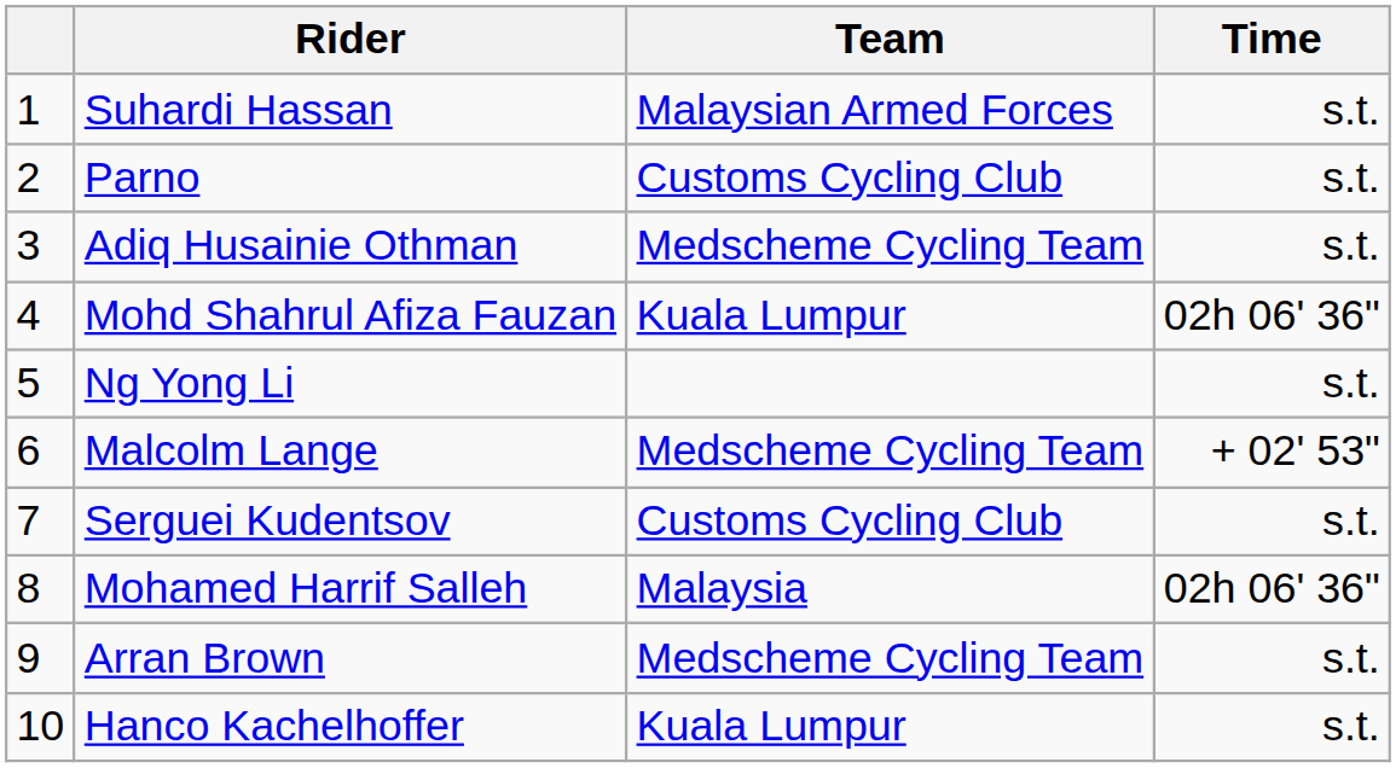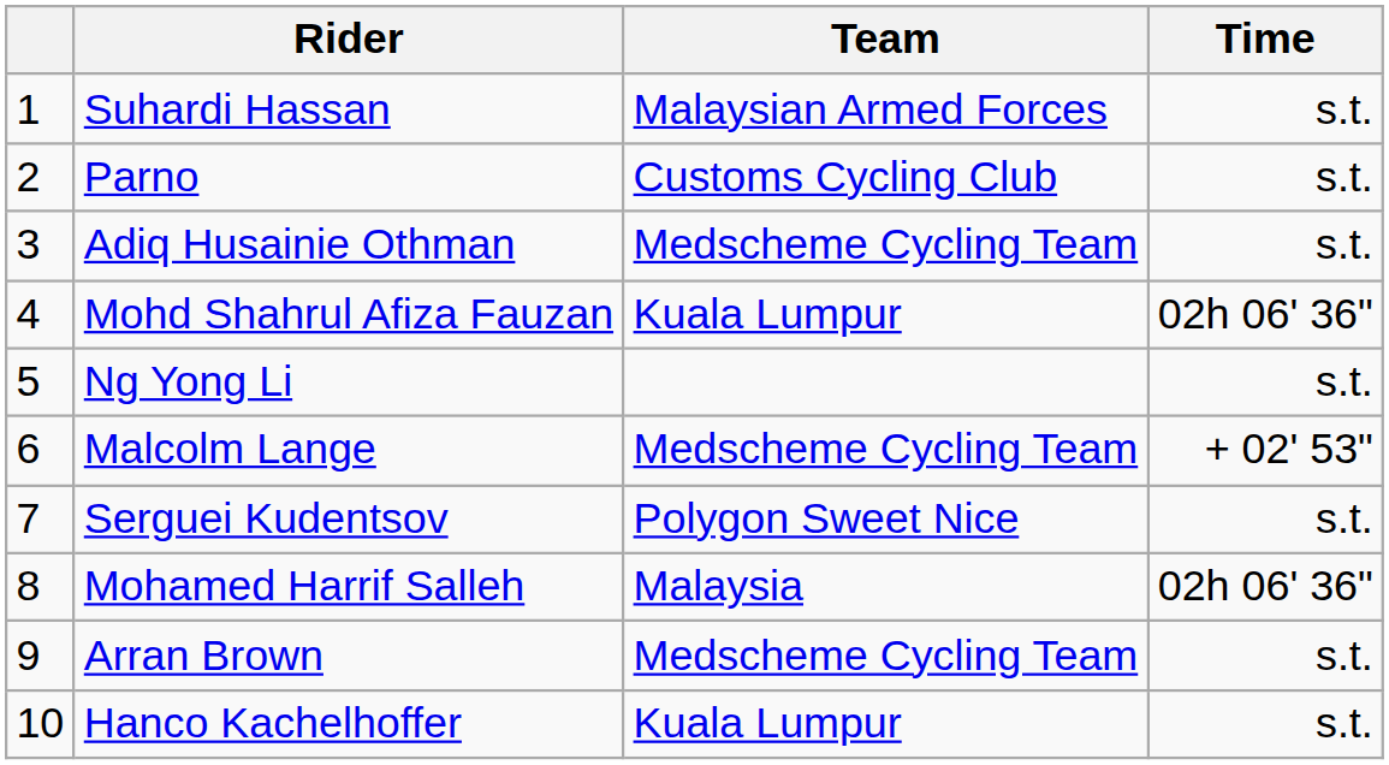Serguei Kudentsov | Team: Customs Cycling Club -> Polygon Sweet Nice
